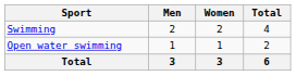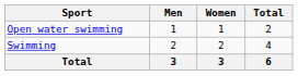rows swapped: Open water swimming <-> Swimming
